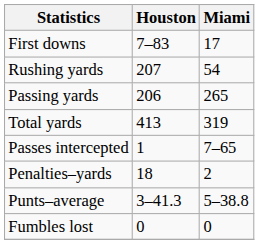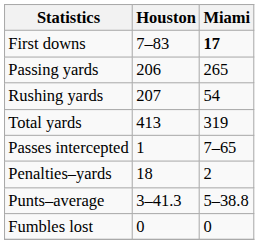First downs | Miami: normal -> bold
rows swapped: Passing yards <-> Rushing yards
